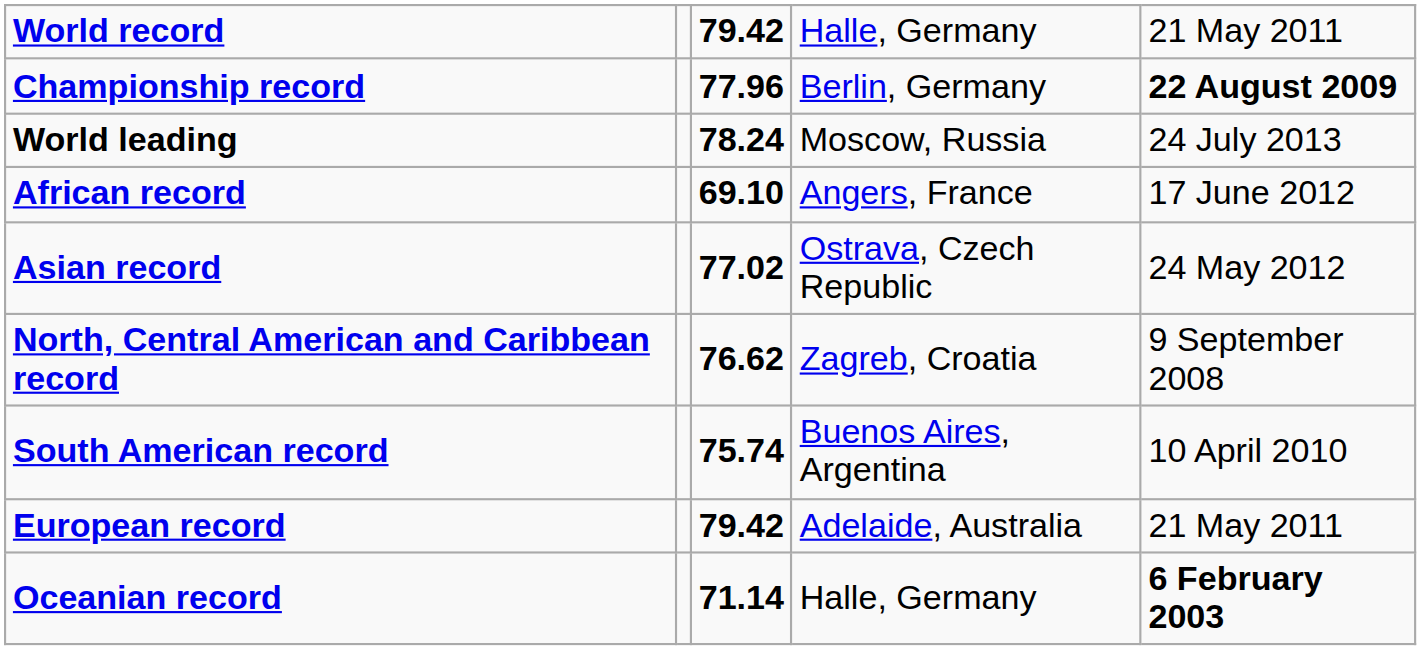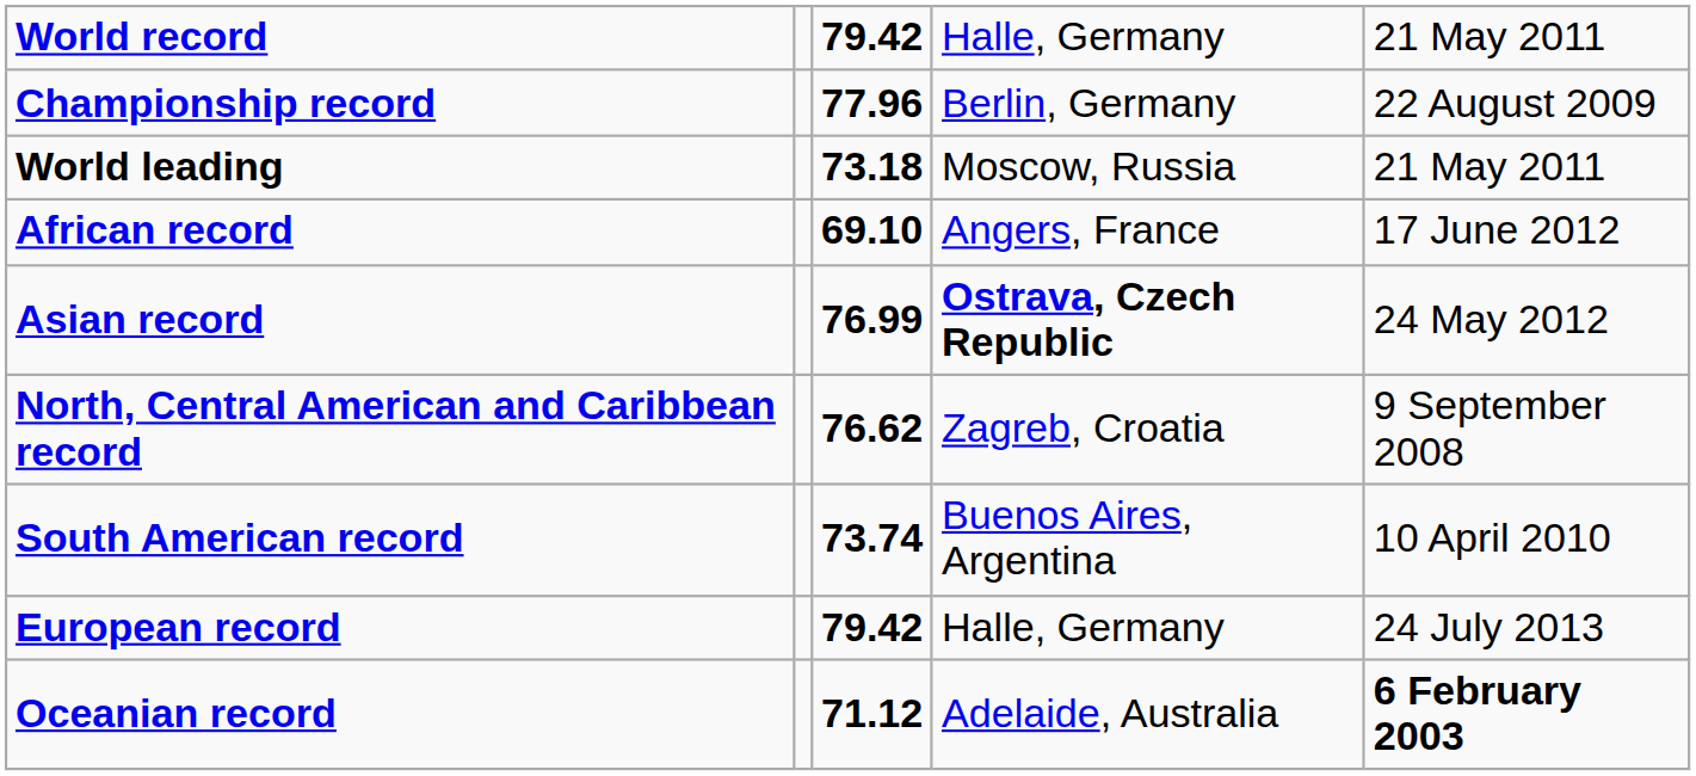Championship record | column 5: bold -> normal
World leading | column 3: 78.24 -> 73.18
World leading | column 5: 24 July 2013 -> 21 May 2011
Asian record | column 3: 77.02 -> 76.99
Asian record | column 4: normal -> bold
South American record | column 3: 75.74 -> 73.74
European record | column 4: Adelaide, Australia -> Halle, Germany
European record | column 5: 21 May 2011 -> 24 July 2013
Oceanian record | column 3: 71.14 -> 71.12
Oceanian record | column 4: Halle, Germany -> Adelaide, Australia
